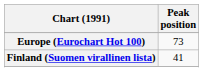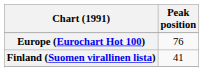Europe (Eurochart Hot 100) | Peak position: 73 -> 76
